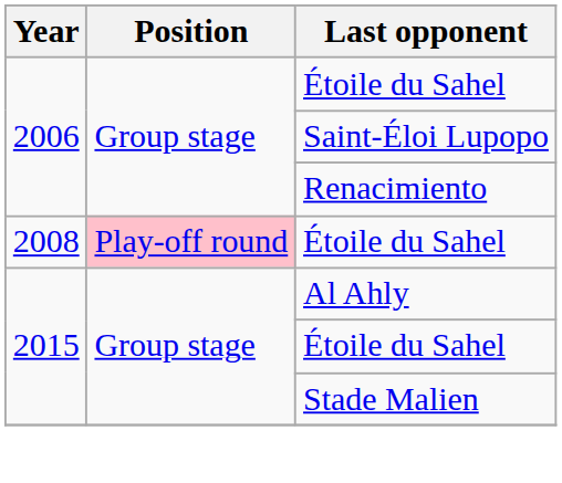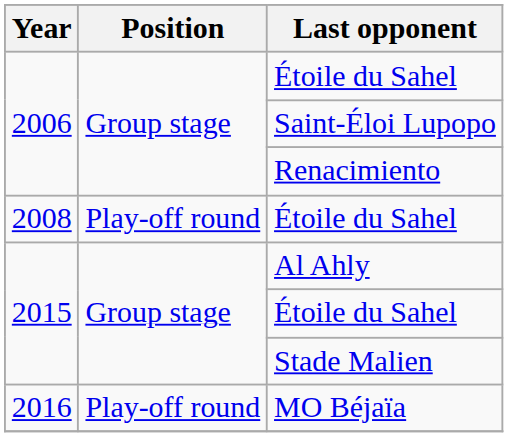2008 / Étoile du Sahel | Position: pink background -> no background
+ row: 2016 | Play-off round | MO Béjaïa
